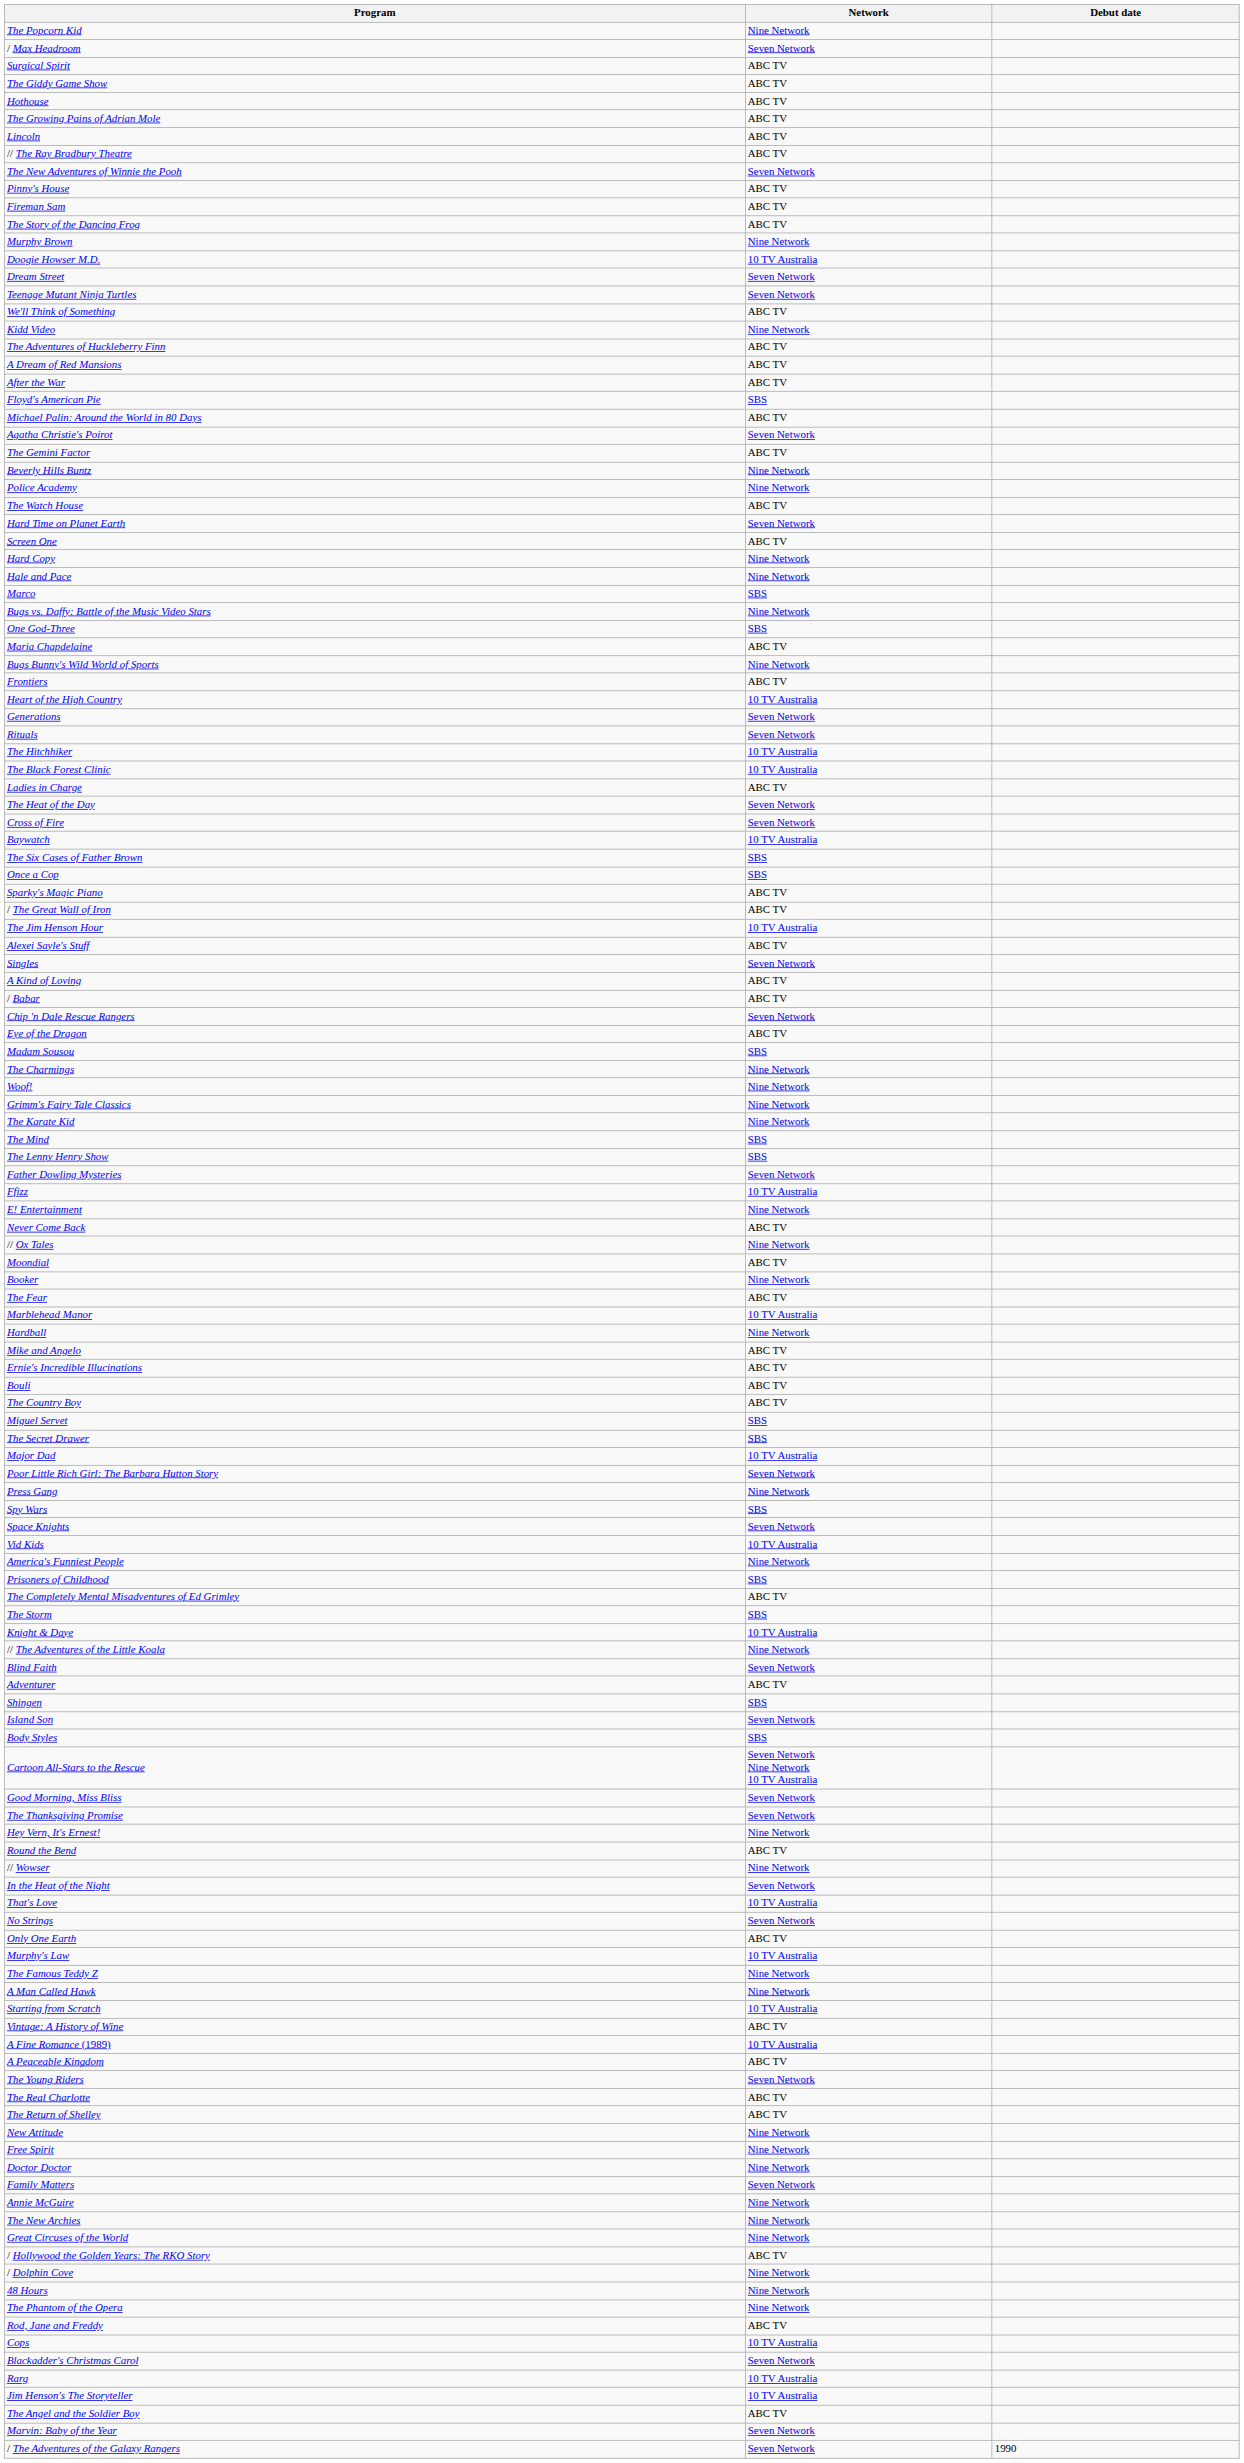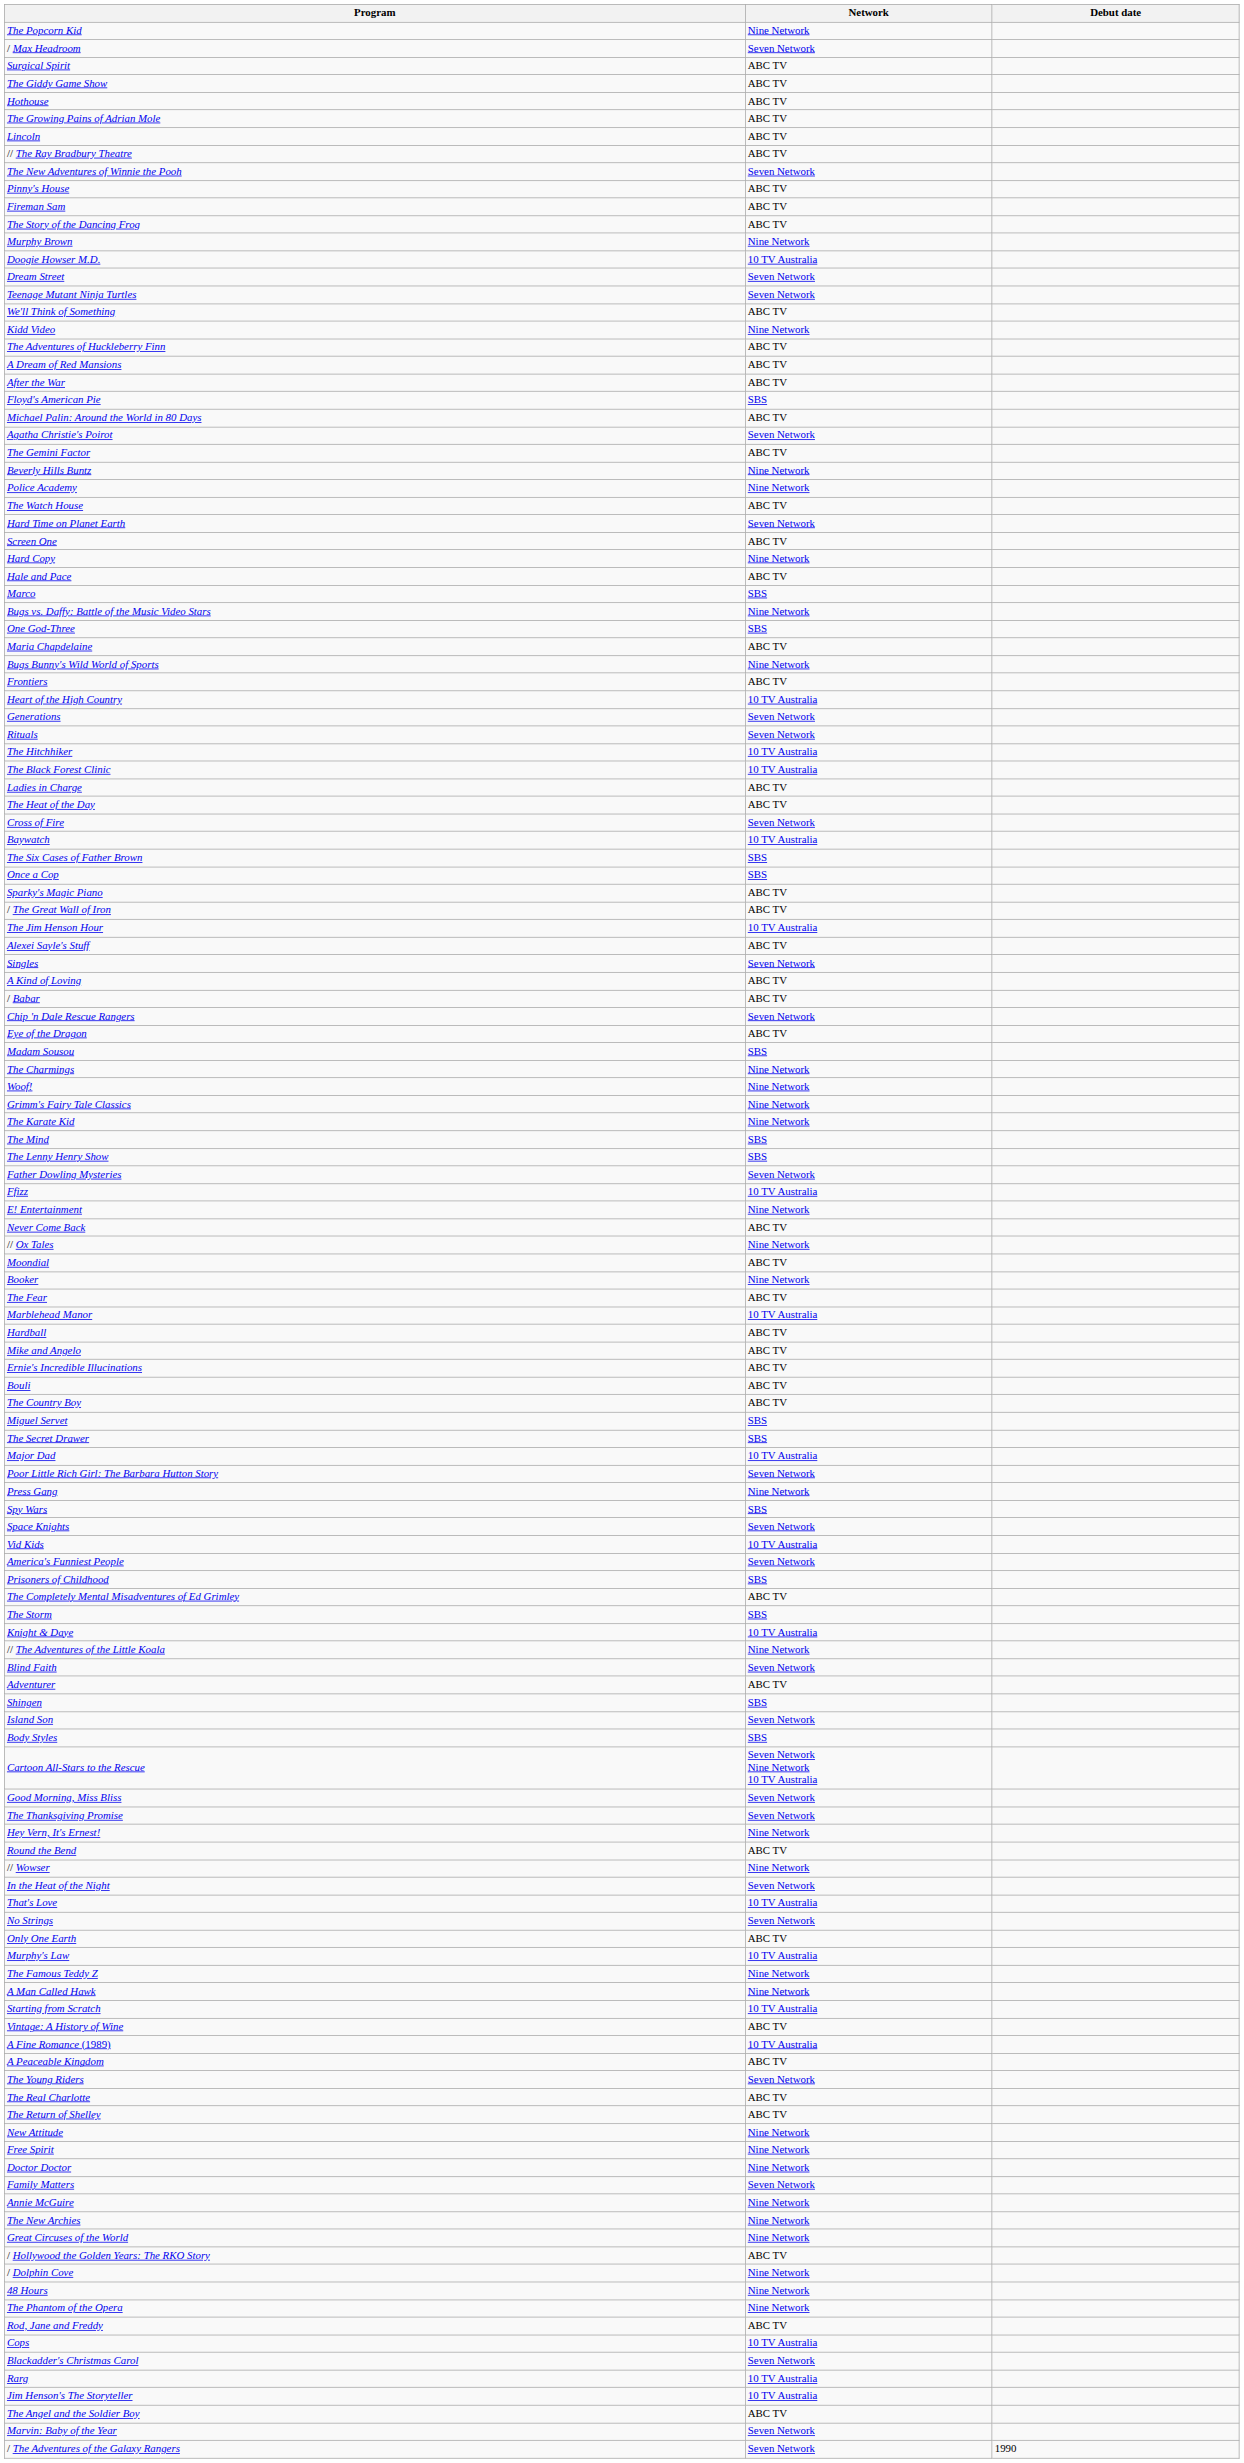Hale and Pace | Network: Nine Network -> ABC TV
The Heat of the Day | Network: Seven Network -> ABC TV
Hardball | Network: Nine Network -> ABC TV
America's Funniest People | Network: Nine Network -> Seven Network
